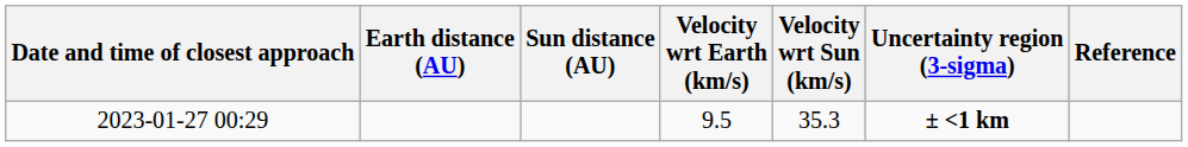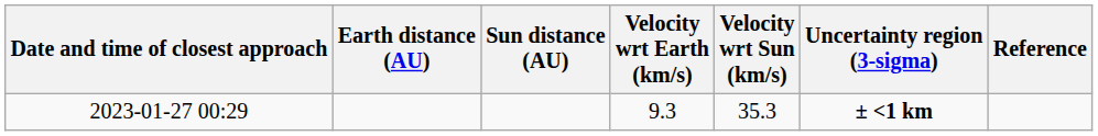2023-01-27 00:29 | Velocity wrt Earth (km/s): 9.5 -> 9.3
